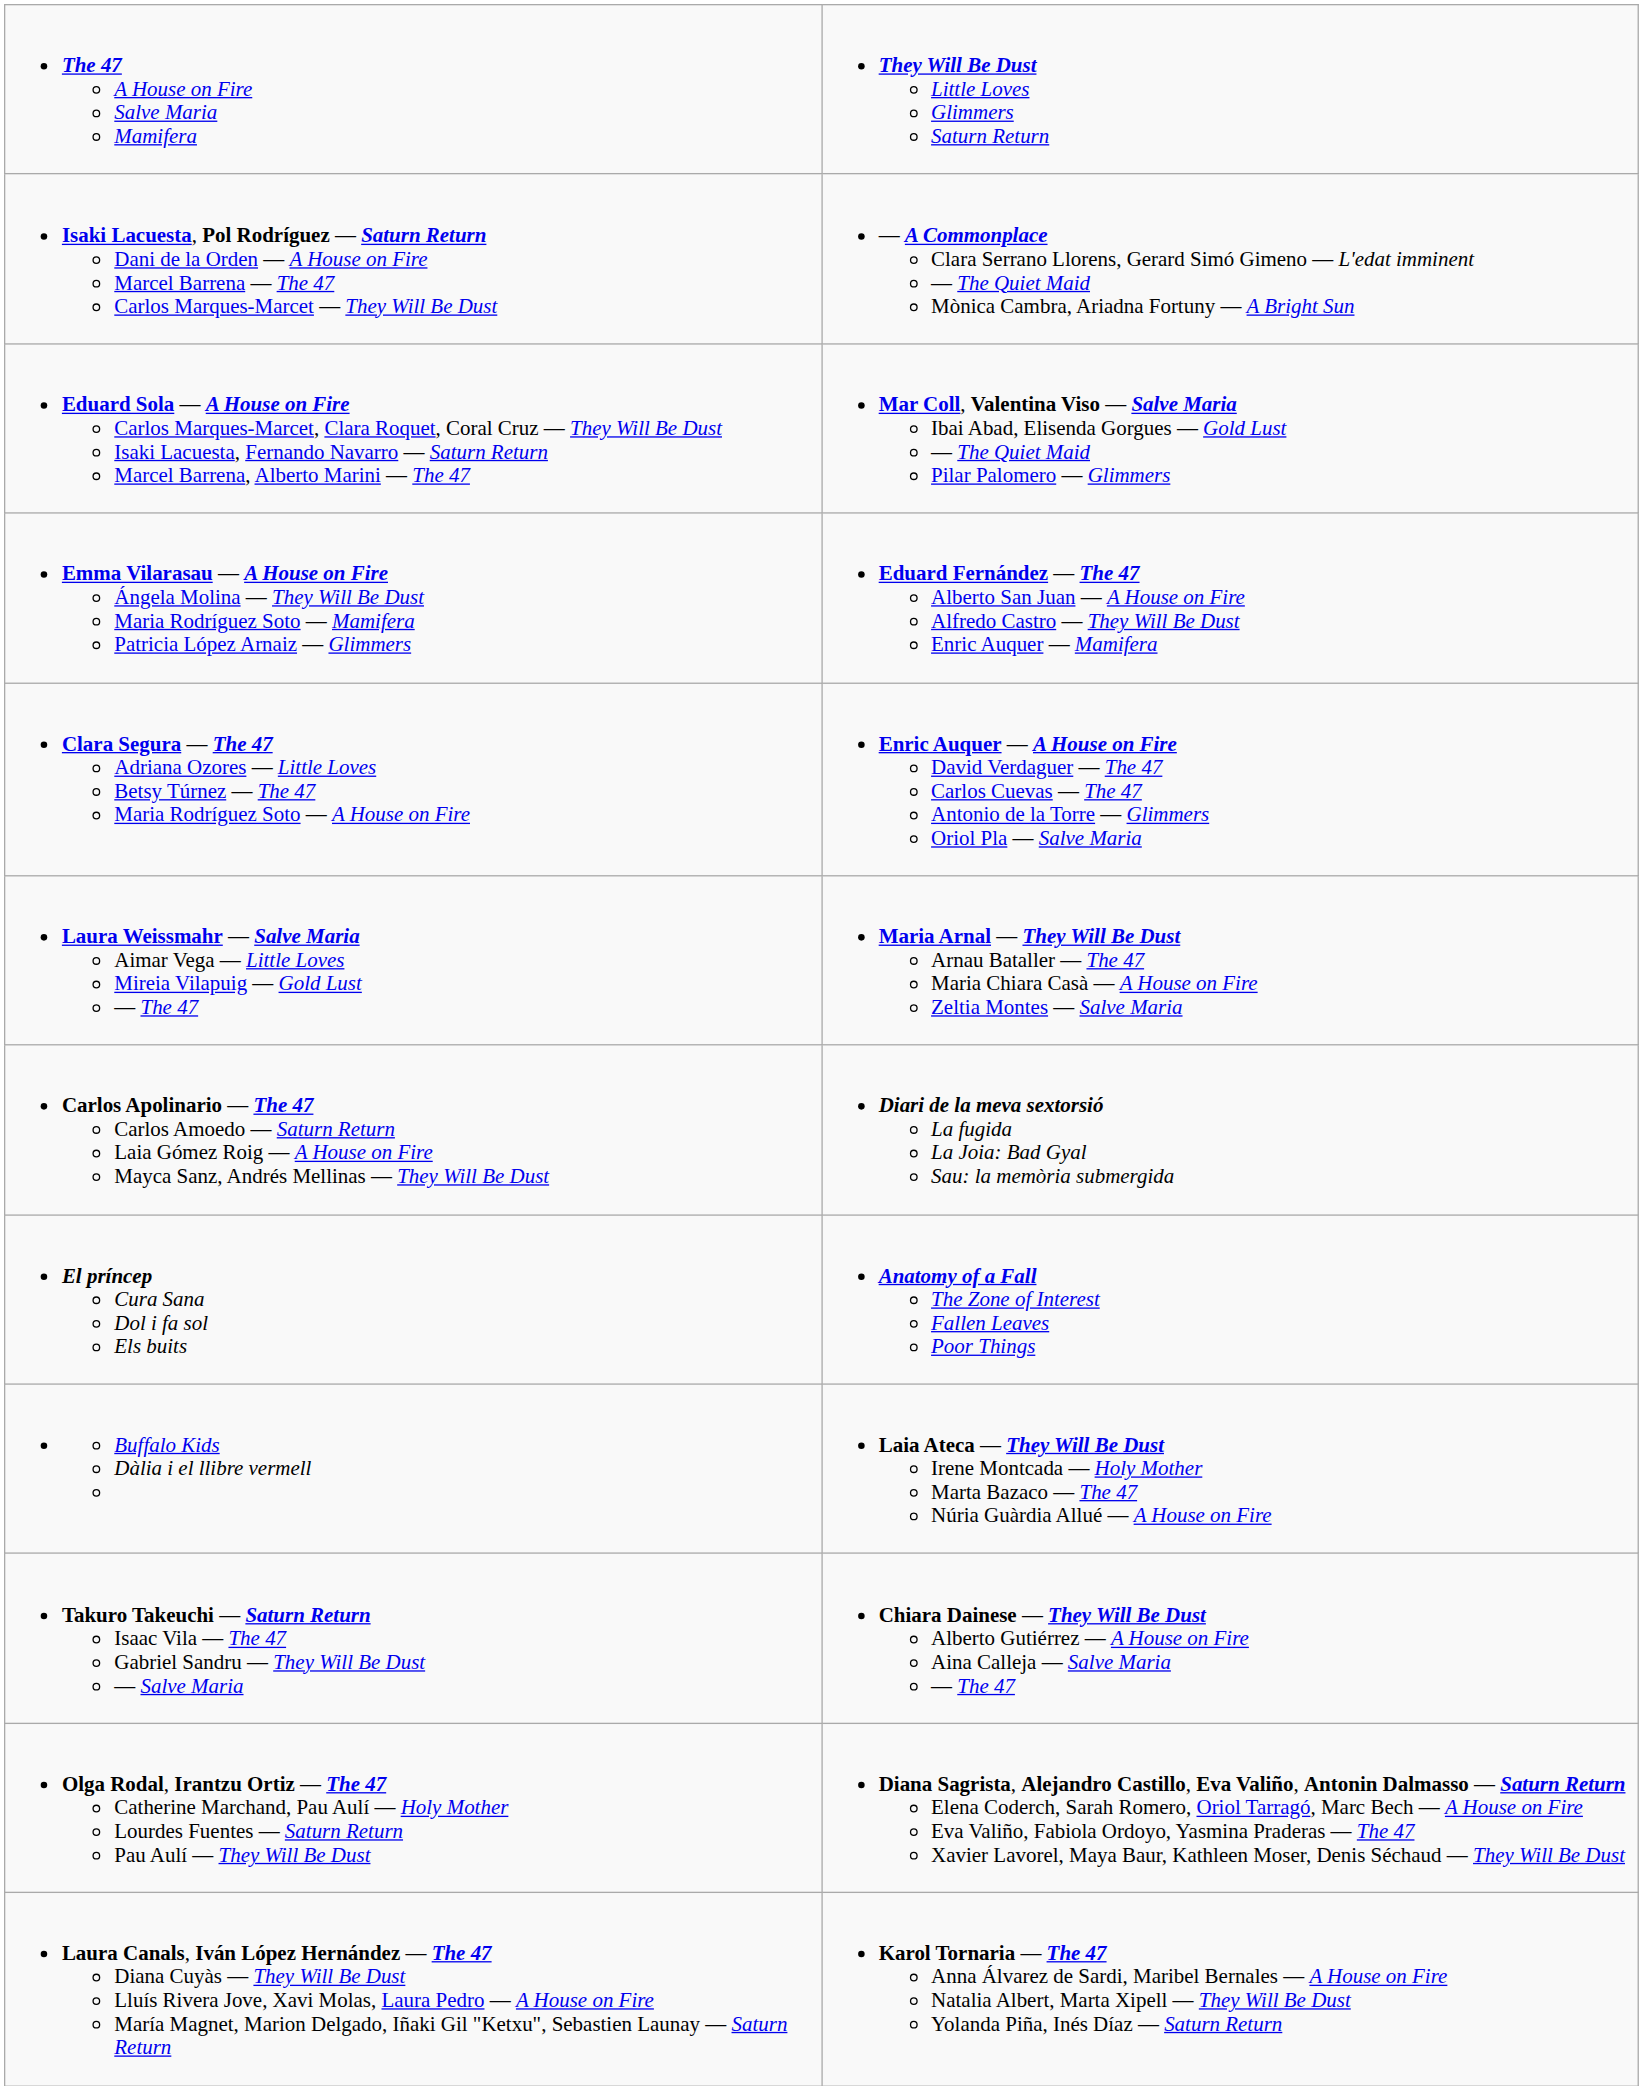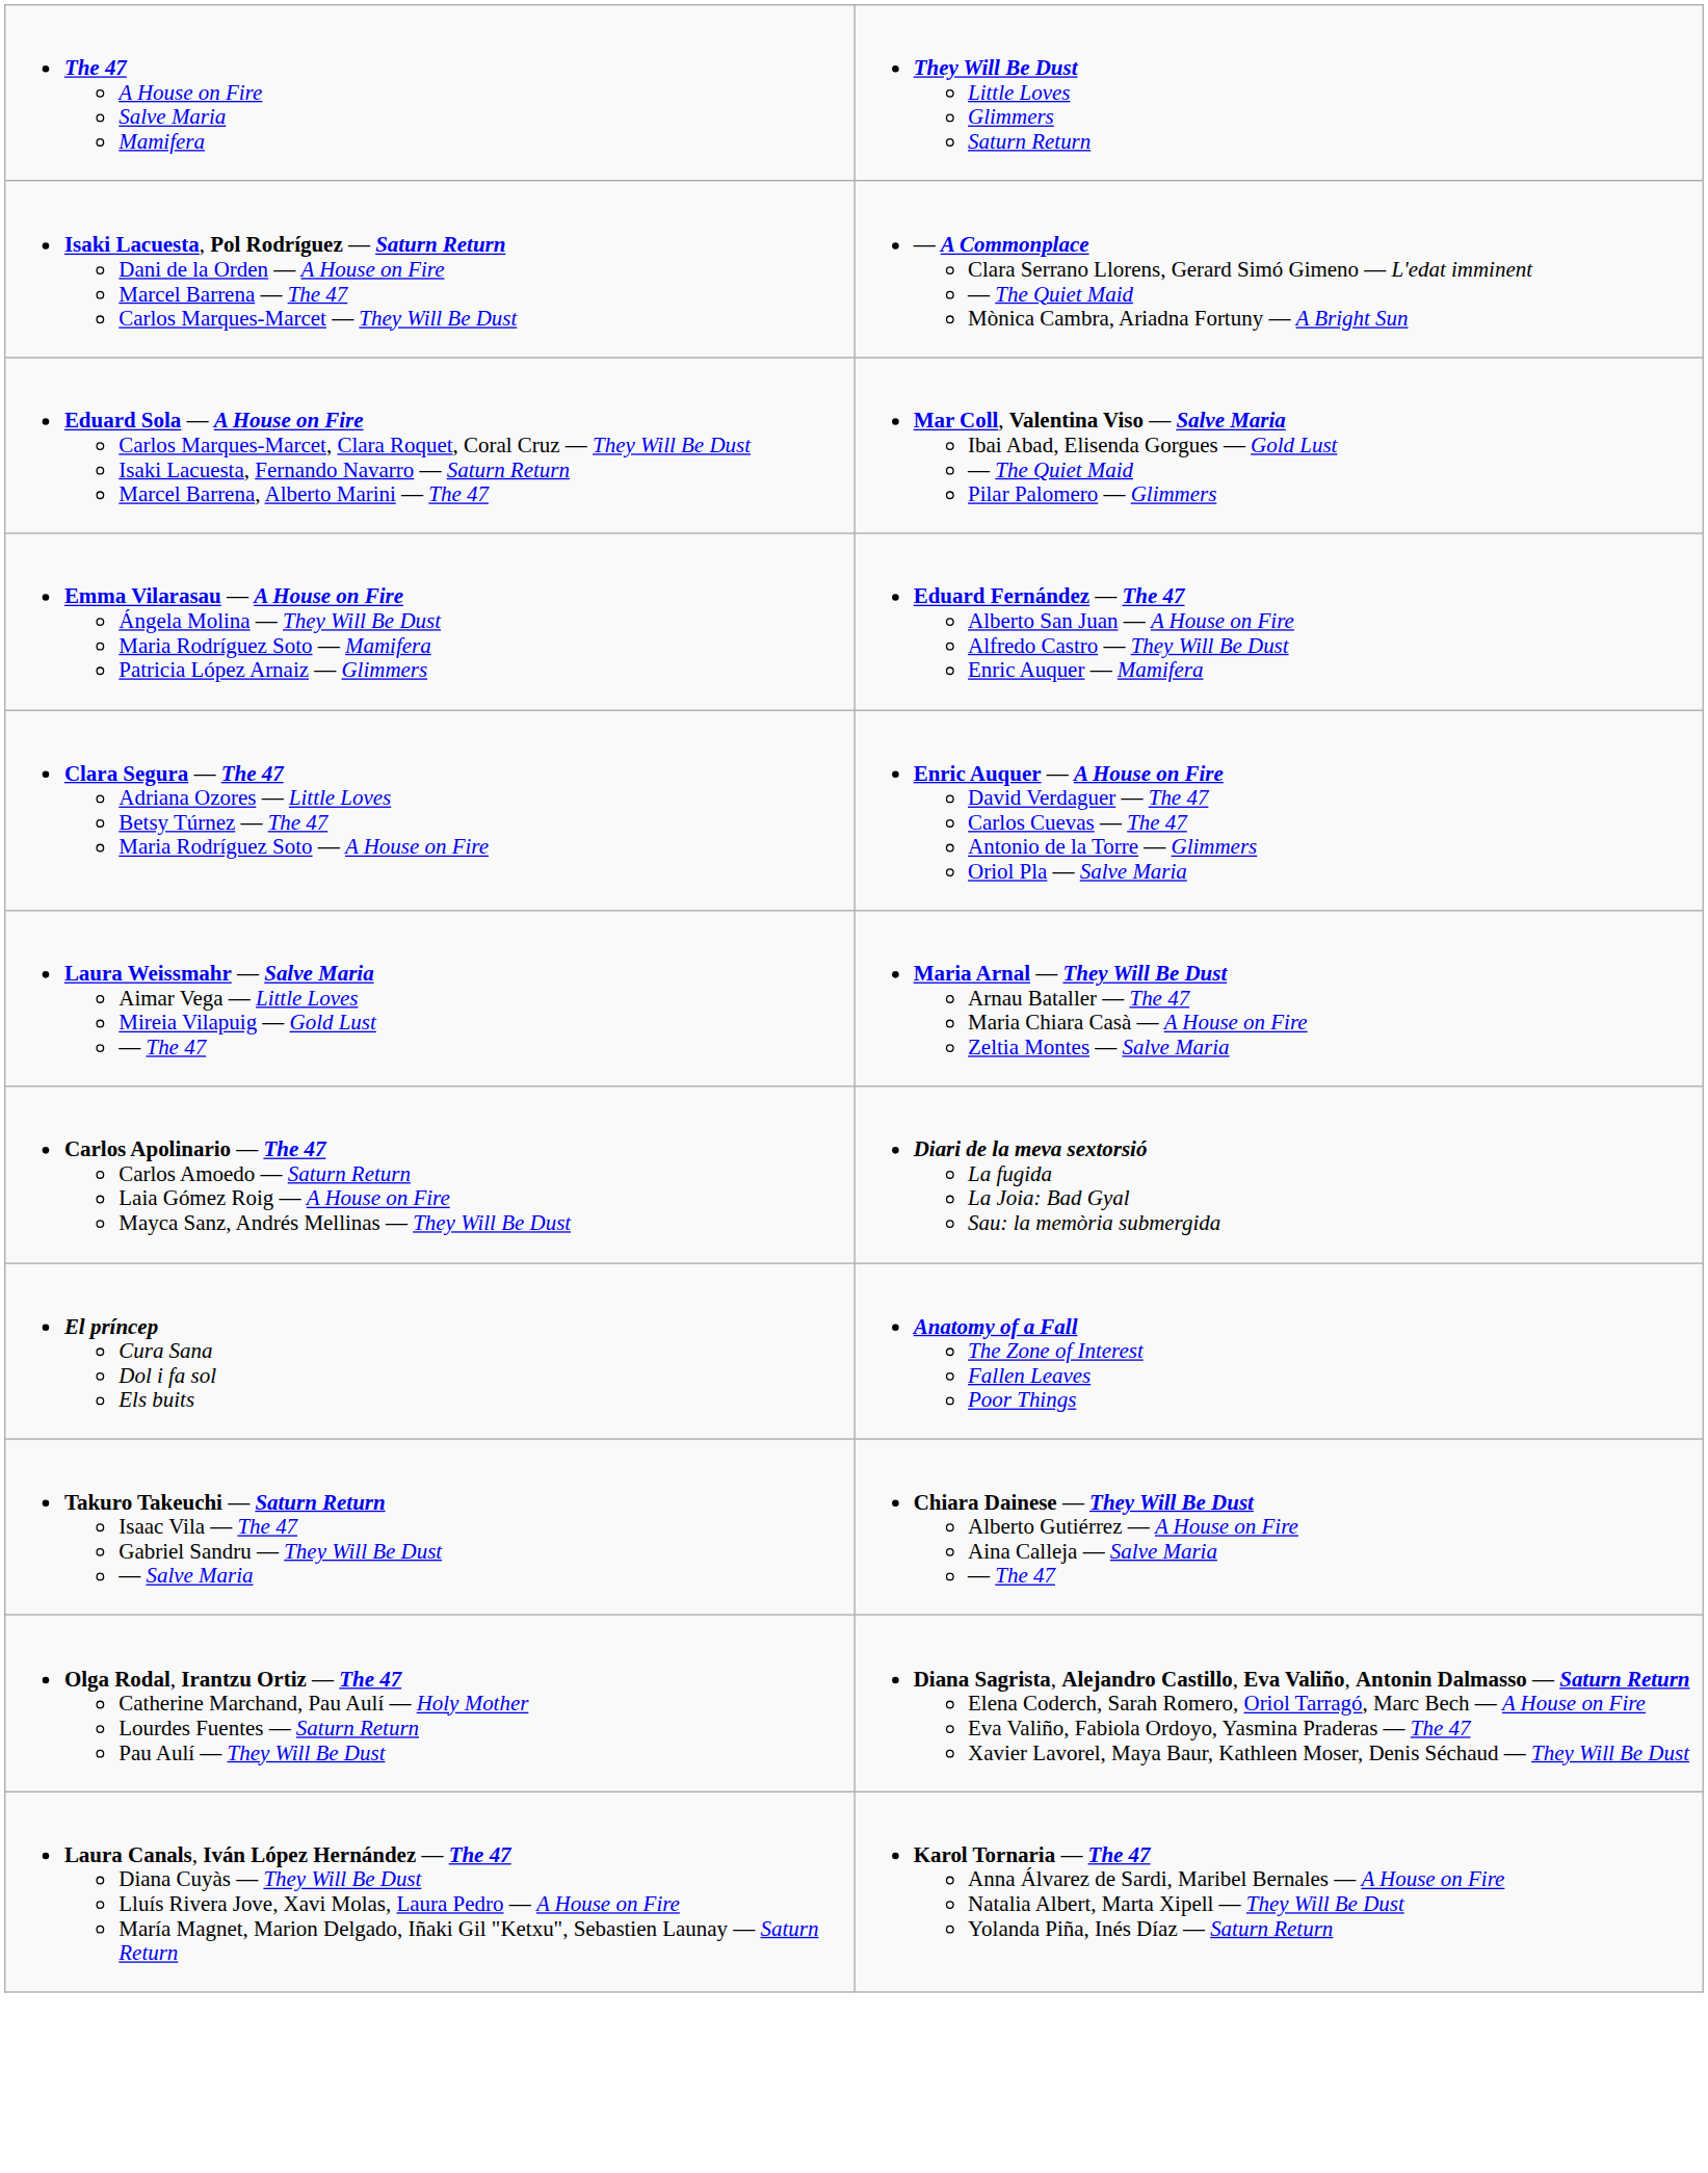- row: Buffalo Kids Dàlia i el llibre vermell | Laia Ateca — They Will Be Dust Irene Montcada — Holy Mother Marta Bazaco — The 47 Núria Guàrdia Allué — A House on Fire
